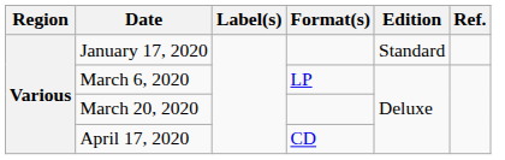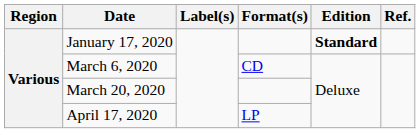January 17, 2020 | Edition: normal -> bold
March 6, 2020 | Format(s): LP -> CD
April 17, 2020 | Format(s): CD -> LP
